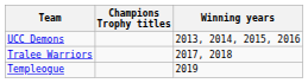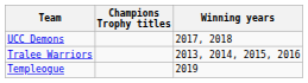UCC Demons | Winning years: 2013, 2014, 2015, 2016 -> 2017, 2018
Tralee Warriors | Winning years: 2017, 2018 -> 2013, 2014, 2015, 2016
